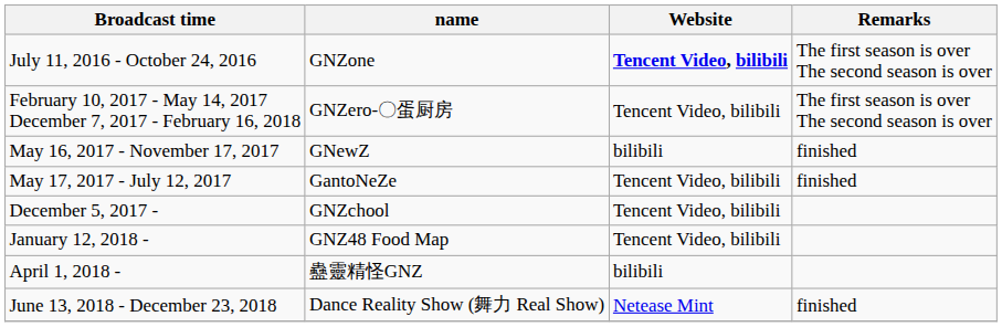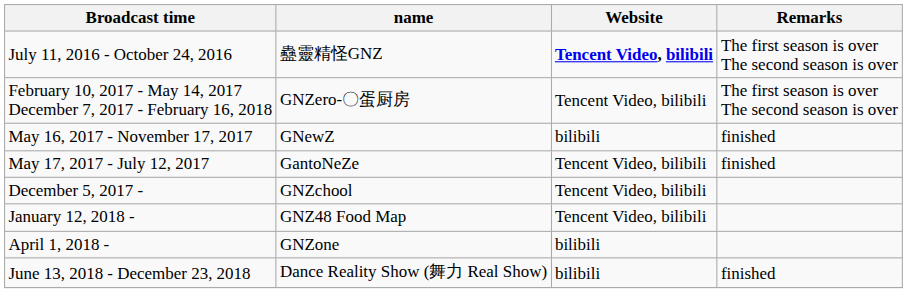July 11, 2016 - October 24, 2016 | name: GNZone -> 蠱靈精怪GNZ
April 1, 2018 - | name: 蠱靈精怪GNZ -> GNZone
June 13, 2018 - December 23, 2018 | Website: Netease Mint -> bilibili
